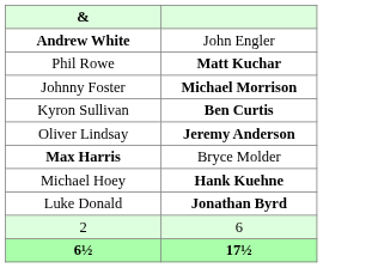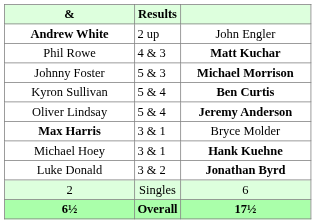+ column: Results | 2 up | 4 & 3 | 5 & 3 | 5 & 4 | 5 & 4 | 3 & 1 | 3 & 1 | 3 & 2 | Singles | Overall
